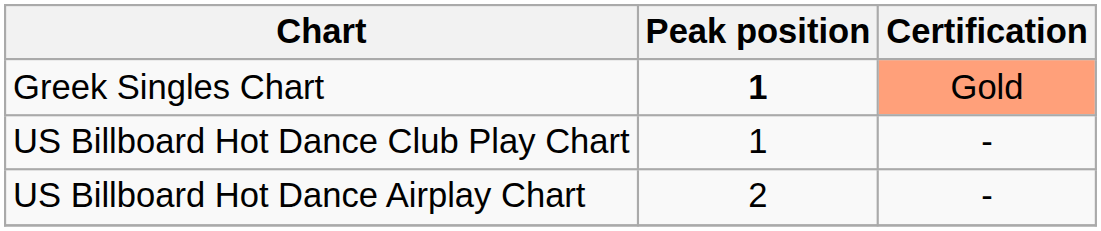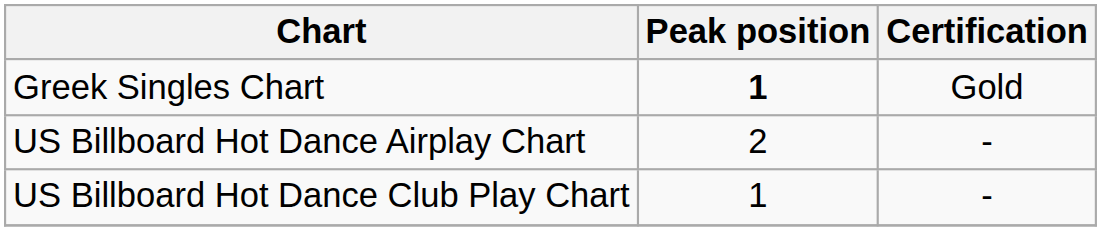Greek Singles Chart | Certification: lightsalmon background -> no background
rows swapped: US Billboard Hot Dance Club Play Chart <-> US Billboard Hot Dance Airplay Chart
